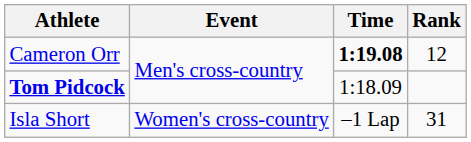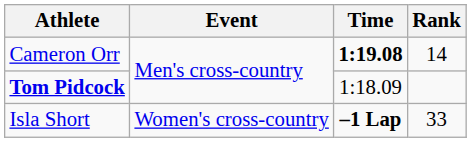Cameron Orr | Rank: 12 -> 14
Isla Short | Time: normal -> bold
Isla Short | Rank: 31 -> 33
